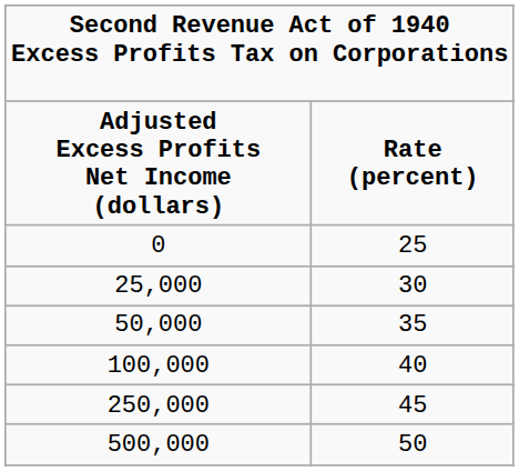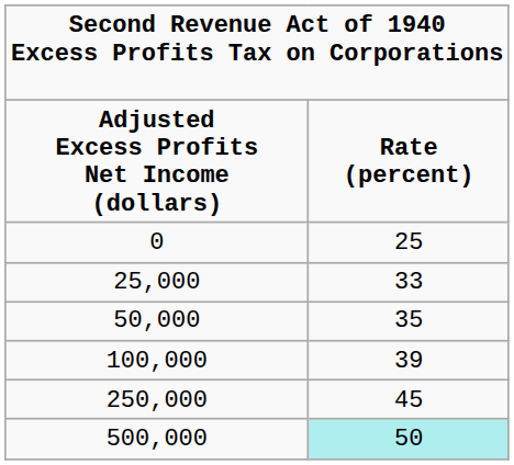25,000 | column 2: 30 -> 33
100,000 | column 2: 40 -> 39
500,000 | column 2: no background -> paleturquoise background
